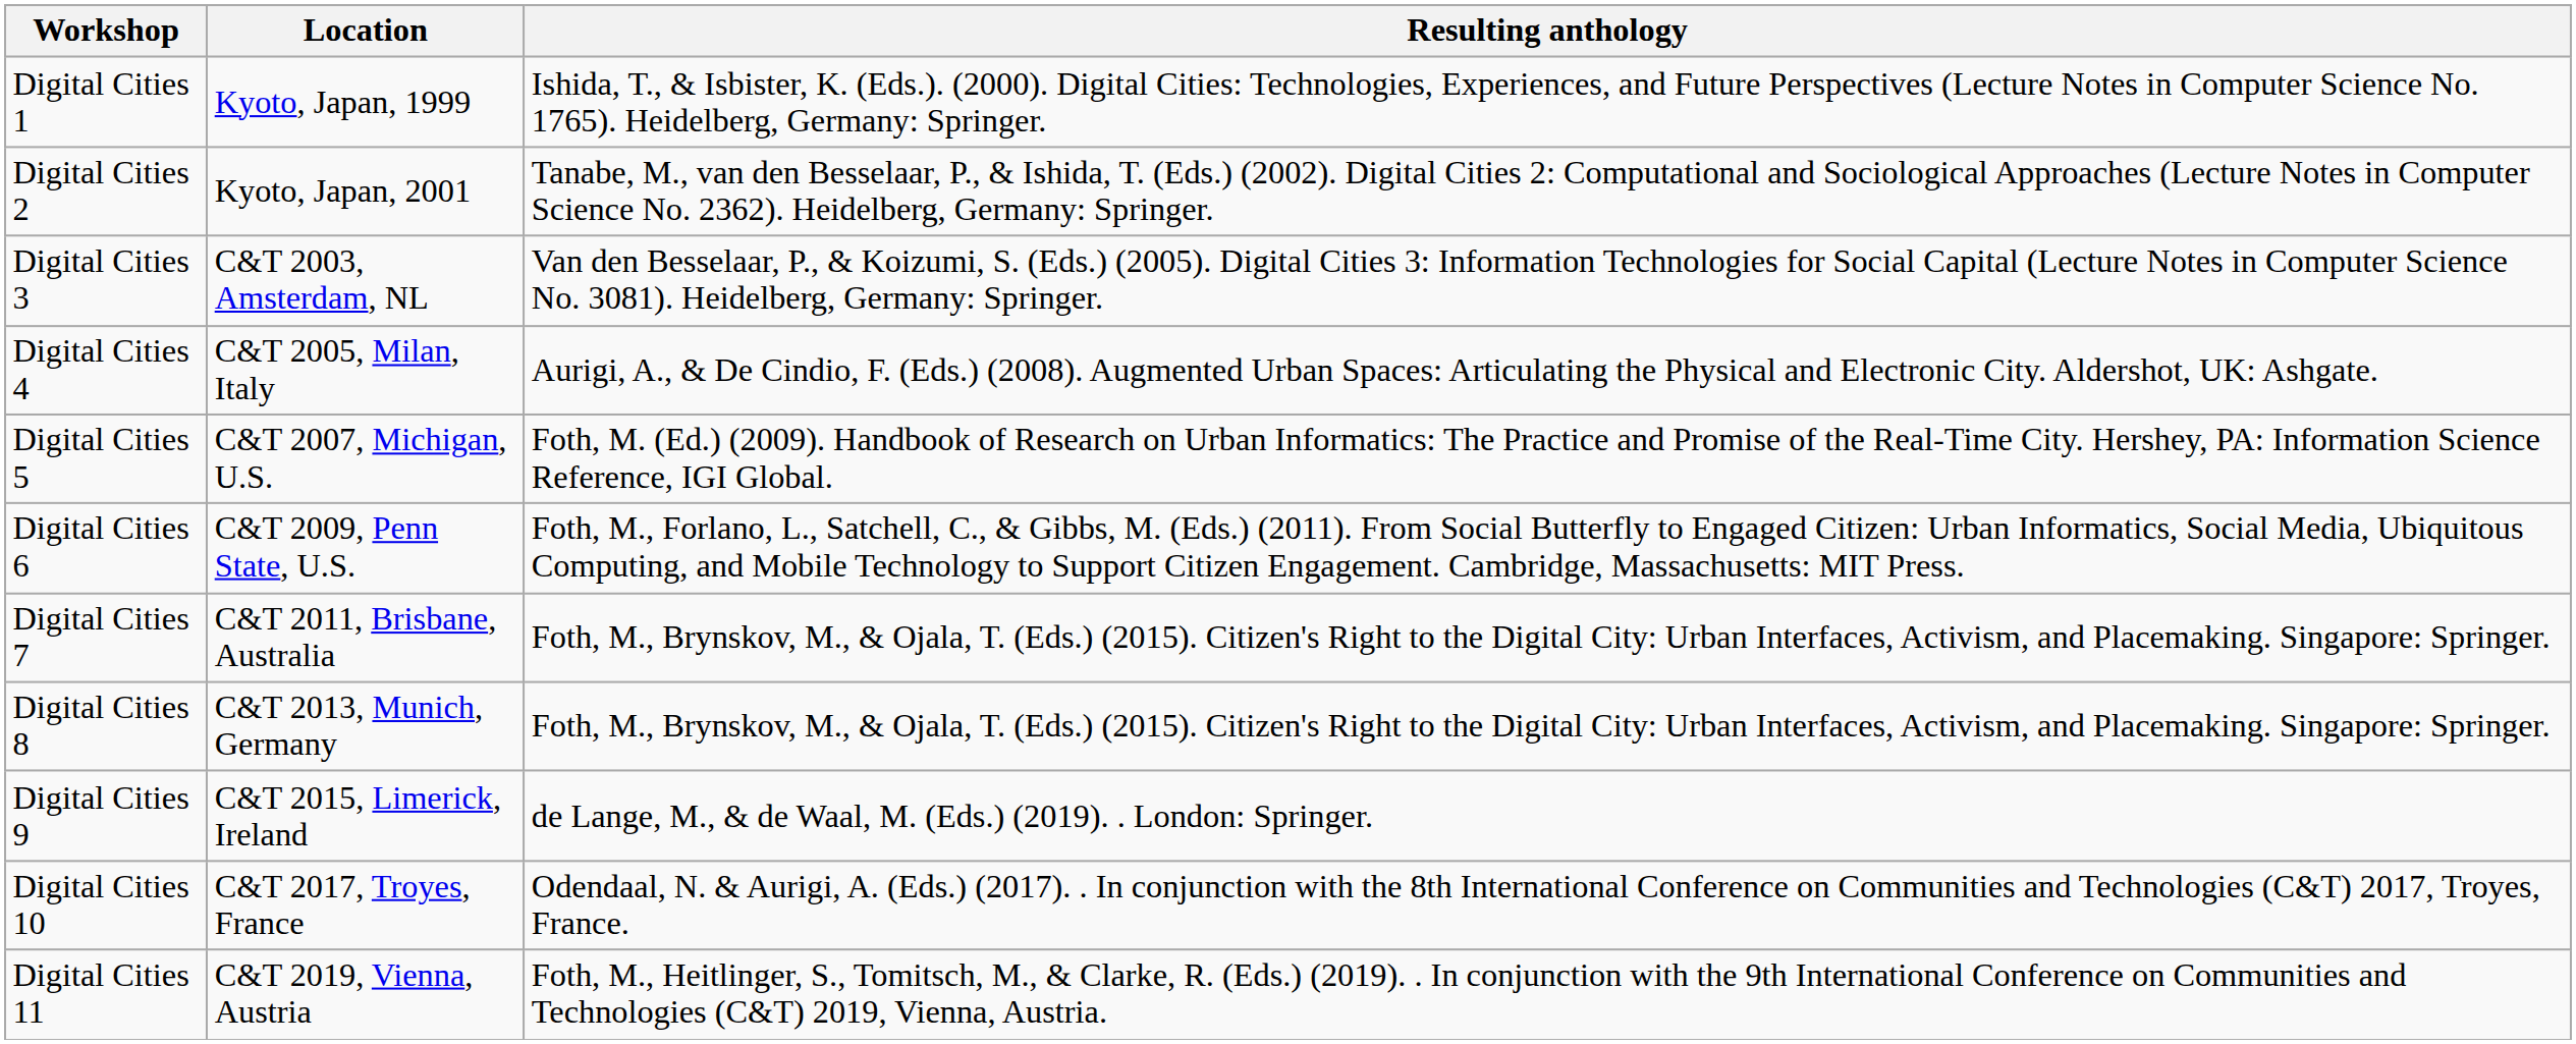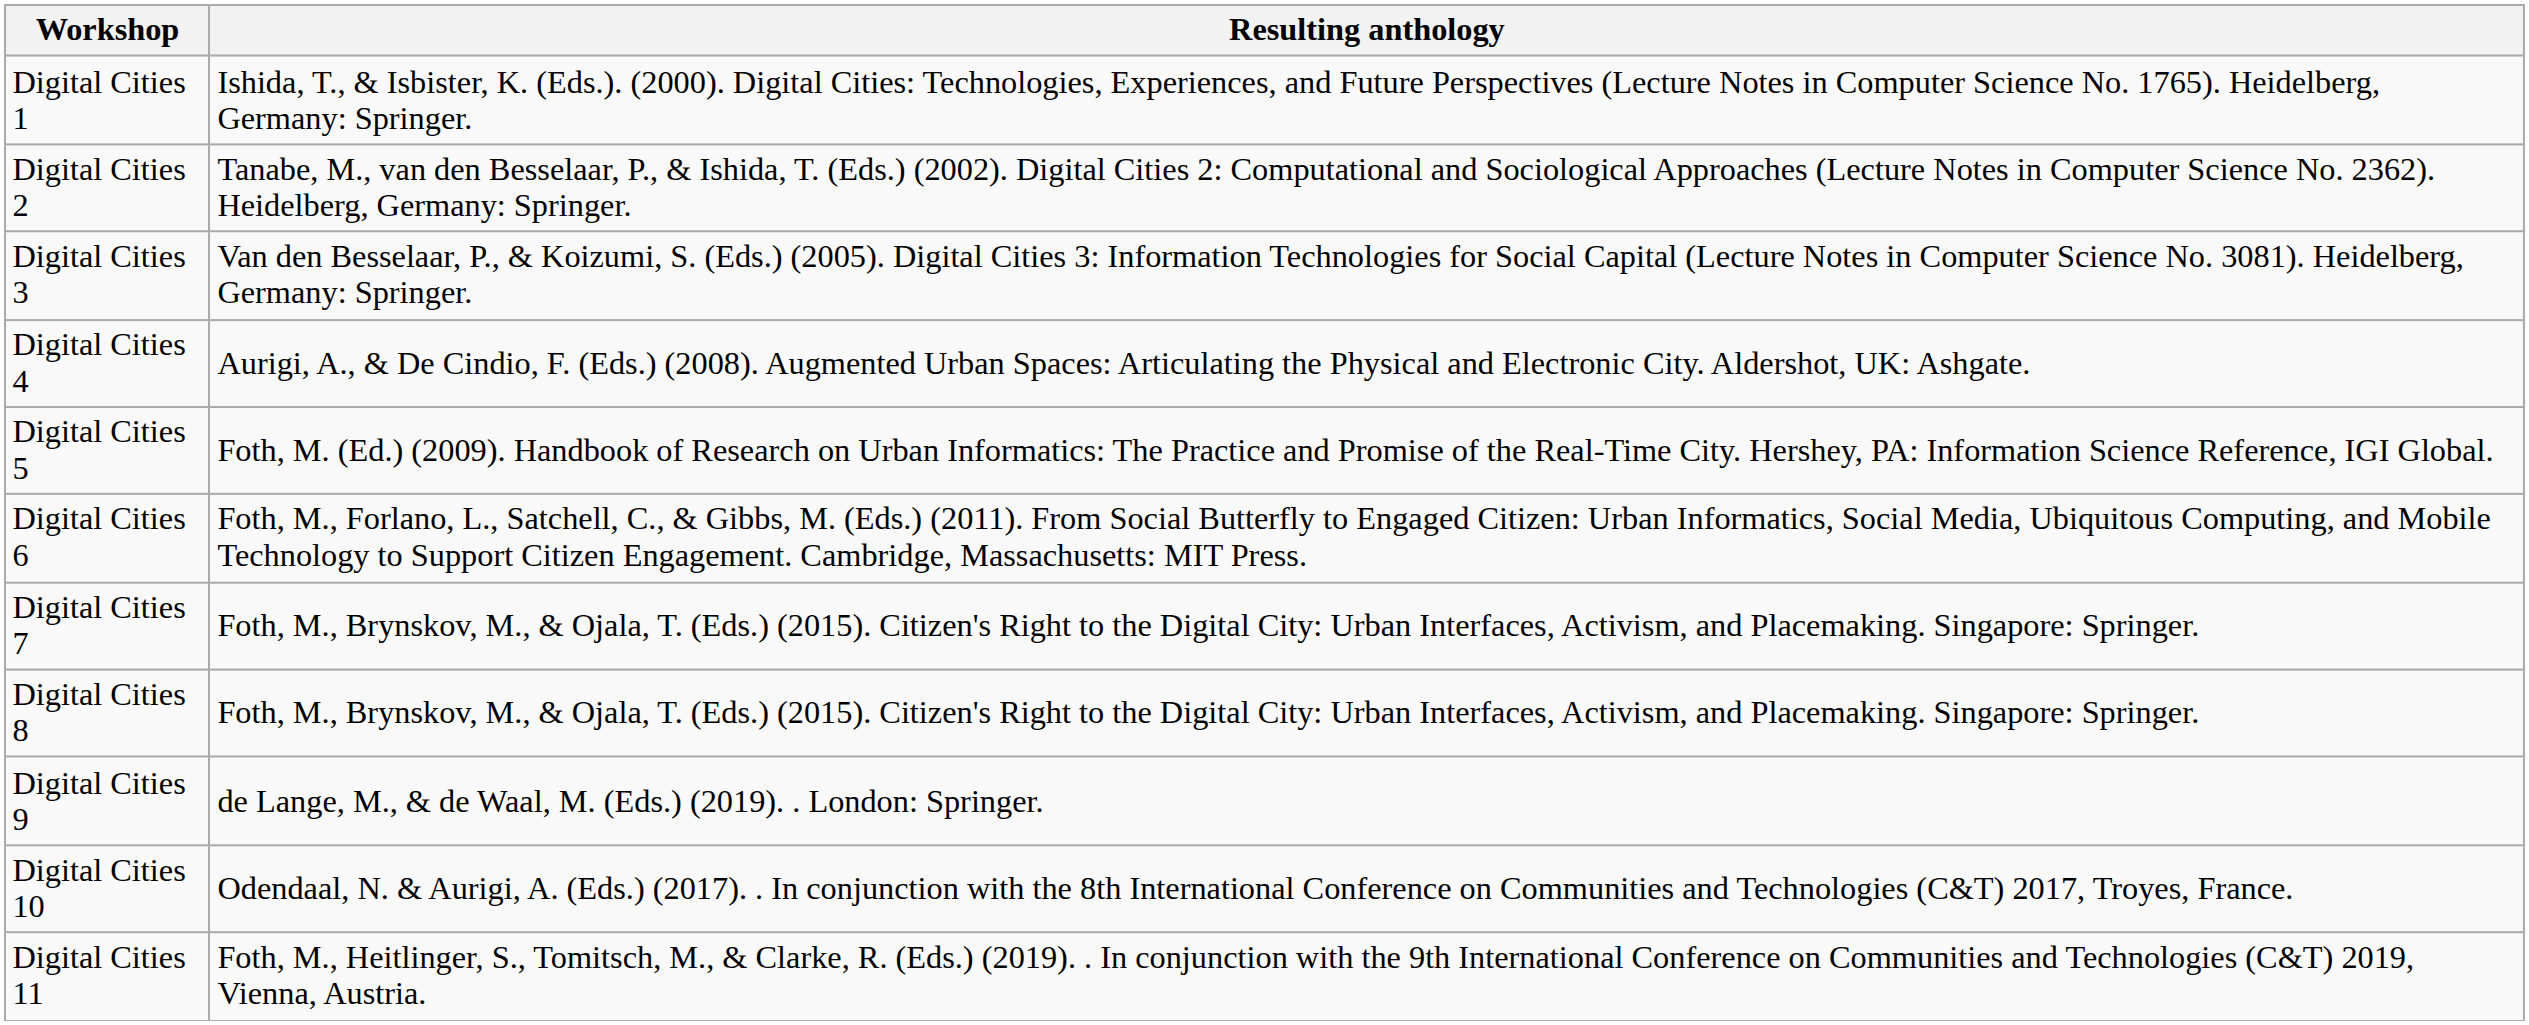- column: Location | Kyoto, Japan, 1999 | Kyoto, Japan, 2001 | C&T 2003, Amsterdam, NL | C&T 2005, Milan, Italy | C&T 2007, Michigan, U.S. | C&T 2009, Penn State, U.S. | C&T 2011, Brisbane, Australia | C&T 2013, Munich, Germany | C&T 2015, Limerick, Ireland | C&T 2017, Troyes, France | C&T 2019, Vienna, Austria
